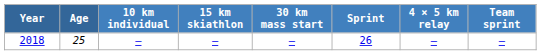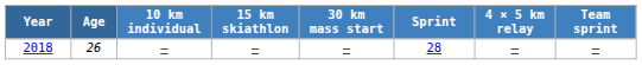2018 | Age: 25 -> 26
2018 | Sprint: 26 -> 28
